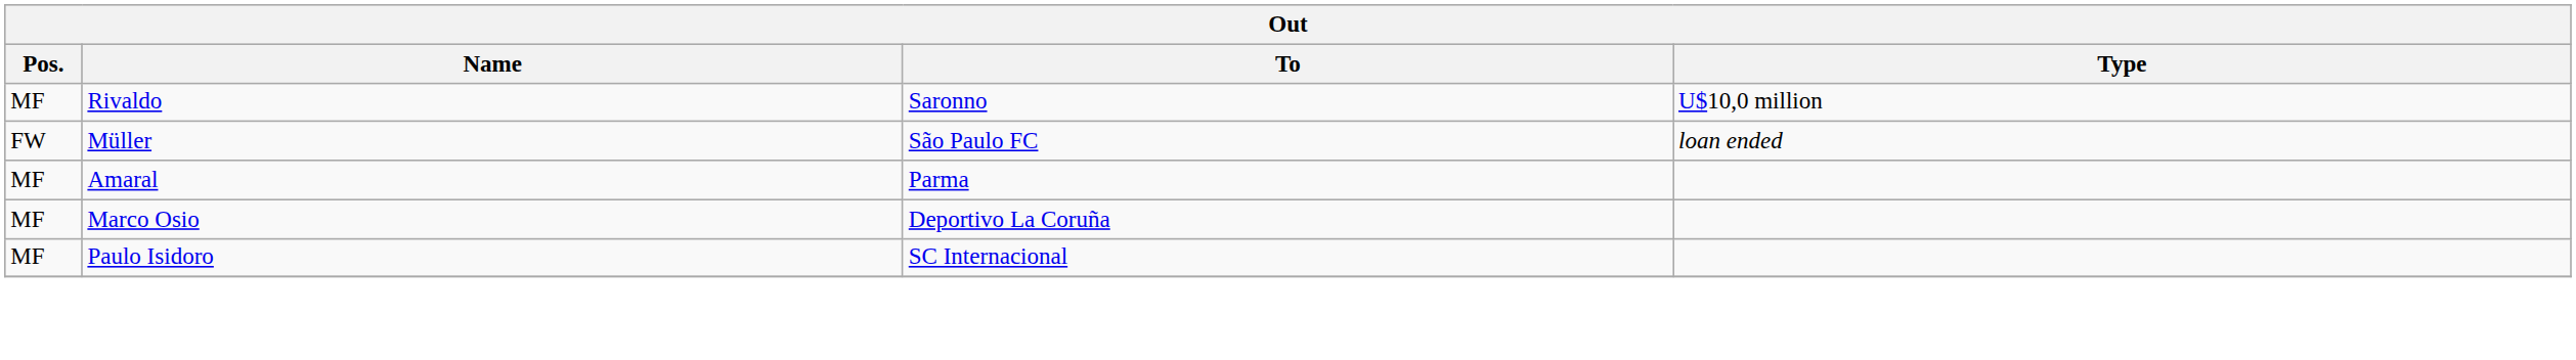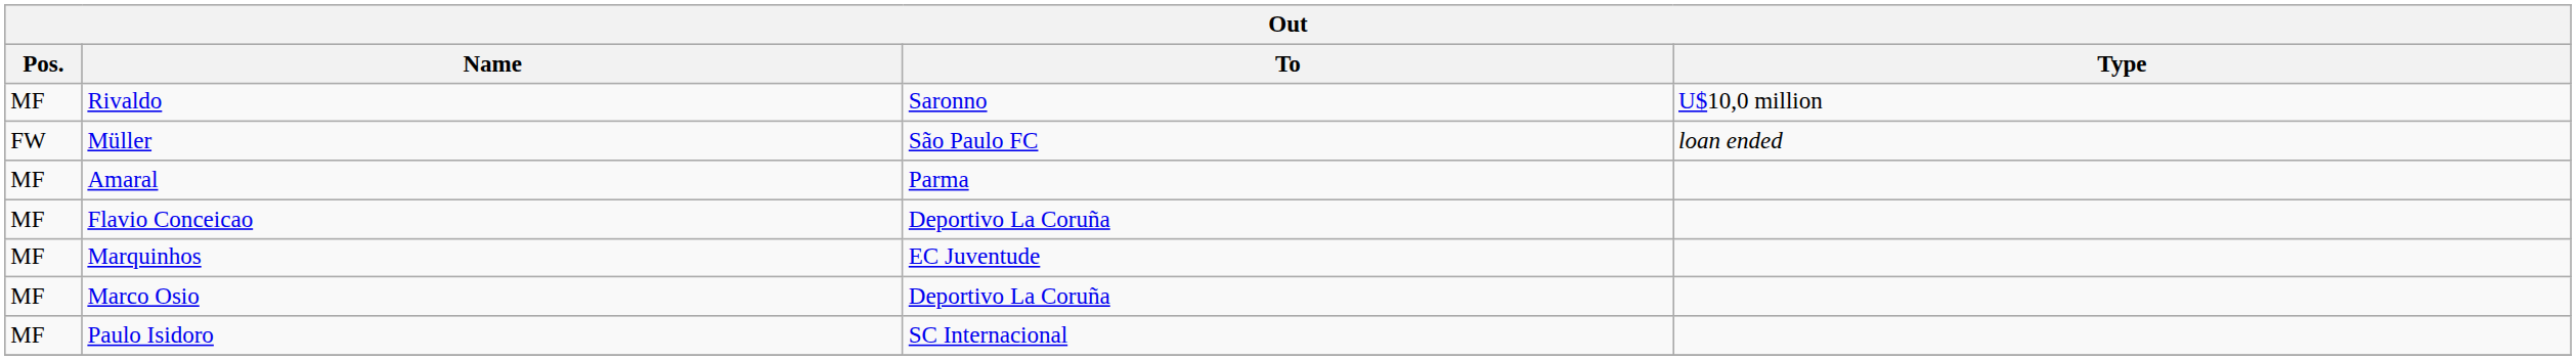+ row: MF | Flavio Conceicao | Deportivo La Coruña
+ row: MF | Marquinhos | EC Juventude
